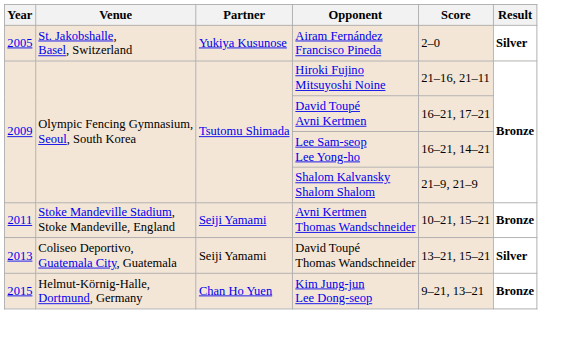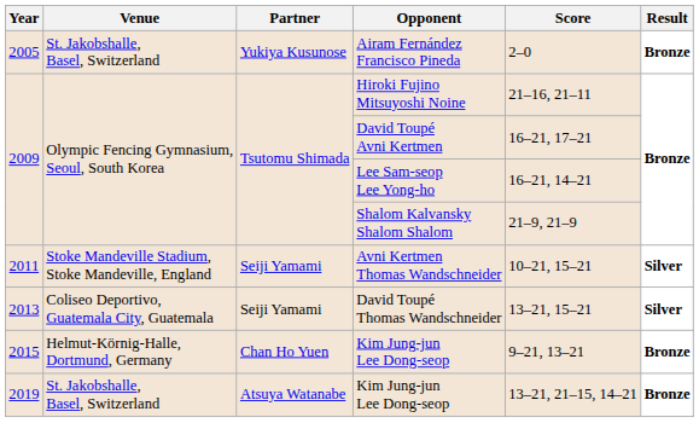Airam Fernández Francisco Pineda | Result: Silver -> Bronze
Avni Kertmen Thomas Wandschneider | Result: Bronze -> Silver
+ row: 2019 | St. Jakobshalle, Basel, Switzerland | Atsuya Watanabe | Kim Jung-jun Lee Dong-seop | 13–21, 21–15, 14–21 | Bronze
